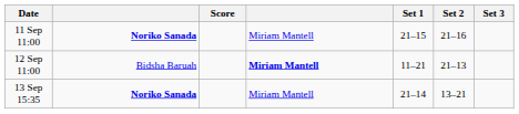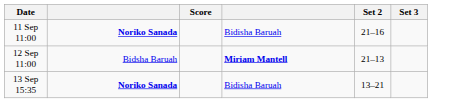- column: Set 1 | 21–15 | 11–21 | 21–14
11 Sep 11:00 | column 4: Miriam Mantell -> Bidisha Baruah
13 Sep 15:35 | column 4: Miriam Mantell -> Bidisha Baruah
